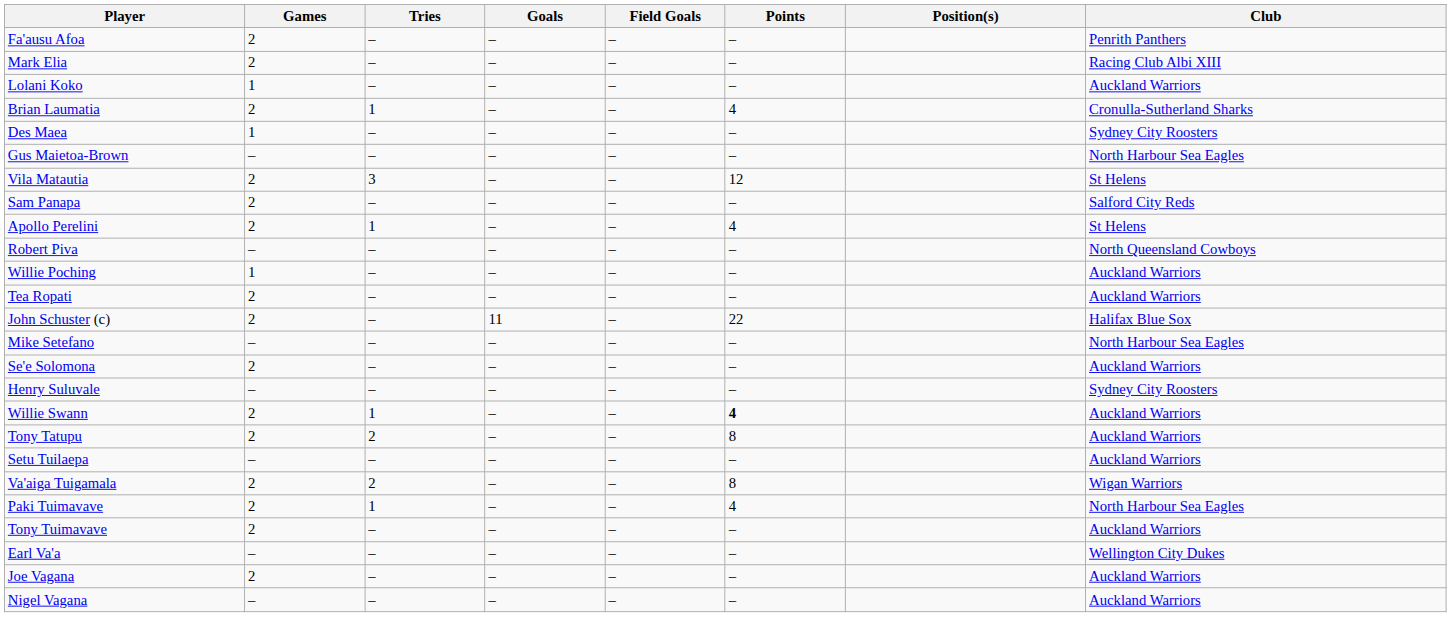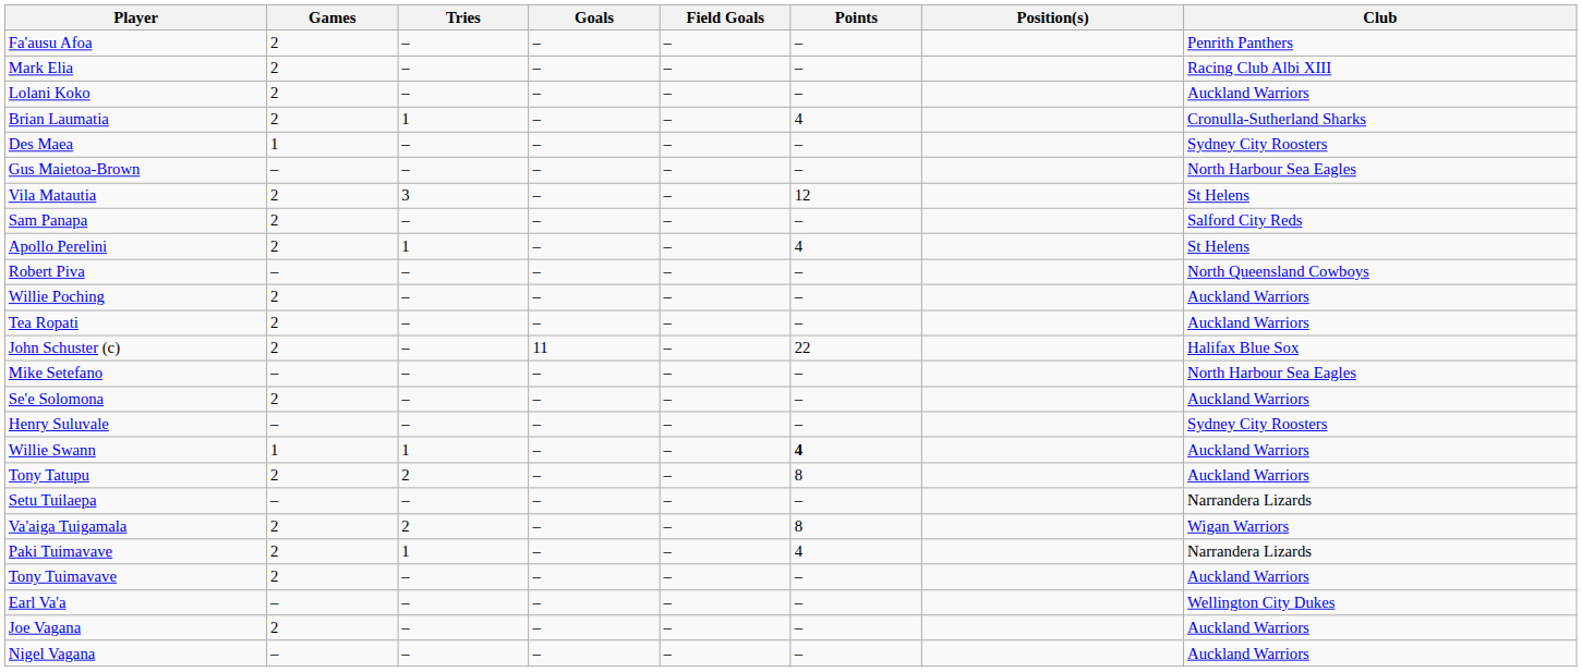Lolani Koko | Games: 1 -> 2
Willie Poching | Games: 1 -> 2
Willie Swann | Games: 2 -> 1
Setu Tuilaepa | Club: Auckland Warriors -> Narrandera Lizards
Paki Tuimavave | Club: North Harbour Sea Eagles -> Narrandera Lizards
